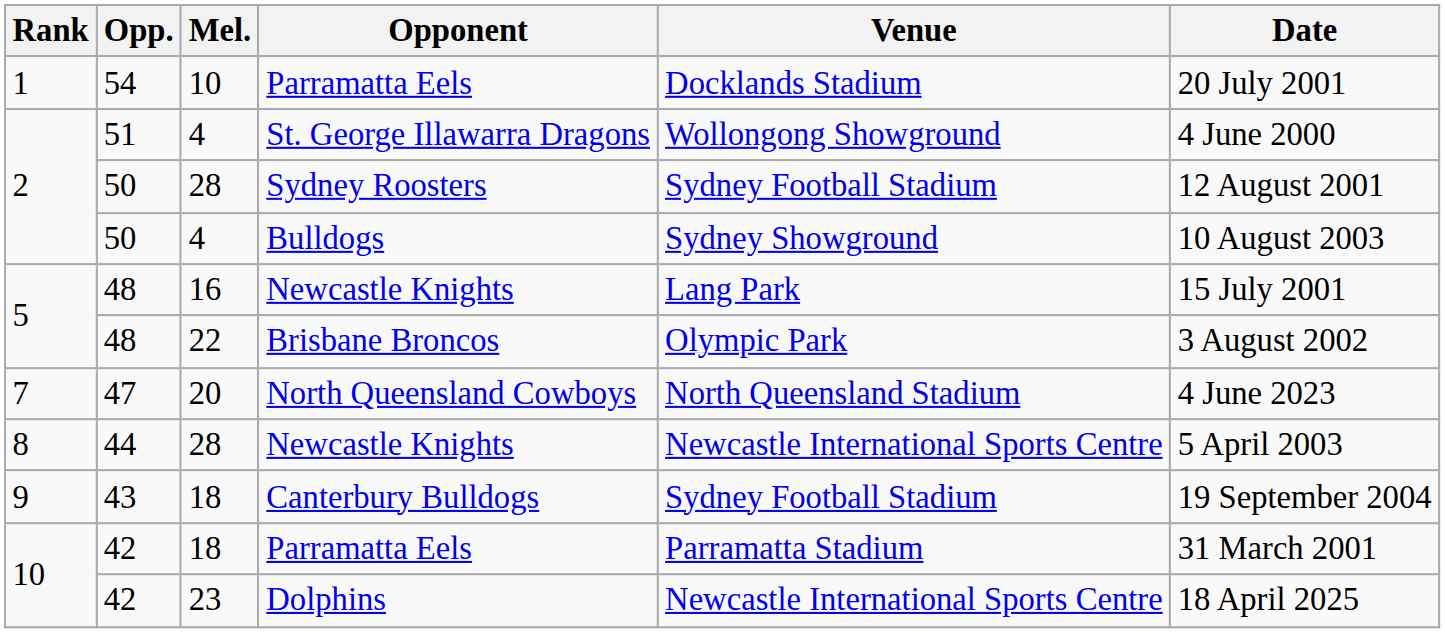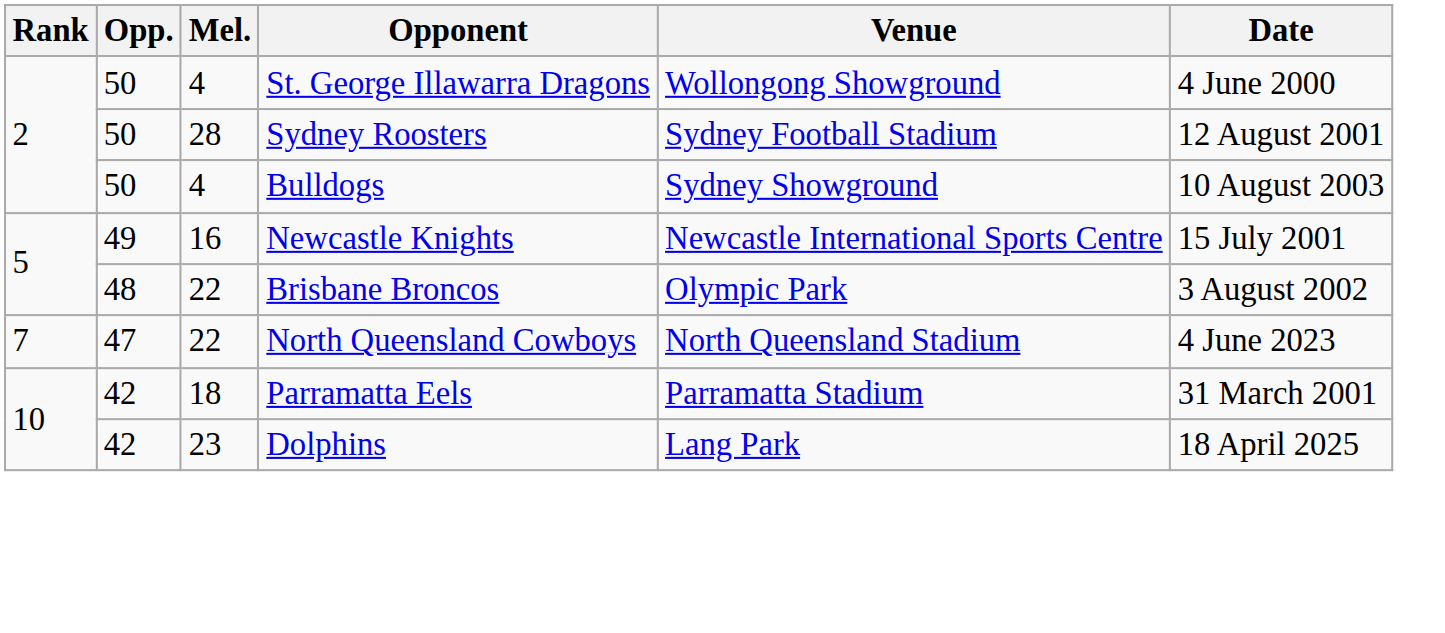- row: 1 | 54 | 10 | Parramatta Eels | Docklands Stadium | 20 July 2001
St. George Illawarra Dragons | Opp.: 51 -> 50
5 / Newcastle Knights | Opp.: 48 -> 49
5 / Newcastle Knights | Venue: Lang Park -> Newcastle International Sports Centre
North Queensland Cowboys | Mel.: 20 -> 22
- row: 8 | 44 | 28 | Newcastle Knights | Newcastle International Sports Centre | 5 April 2003
- row: 9 | 43 | 18 | Canterbury Bulldogs | Sydney Football Stadium | 19 September 2004
Dolphins | Venue: Newcastle International Sports Centre -> Lang Park
